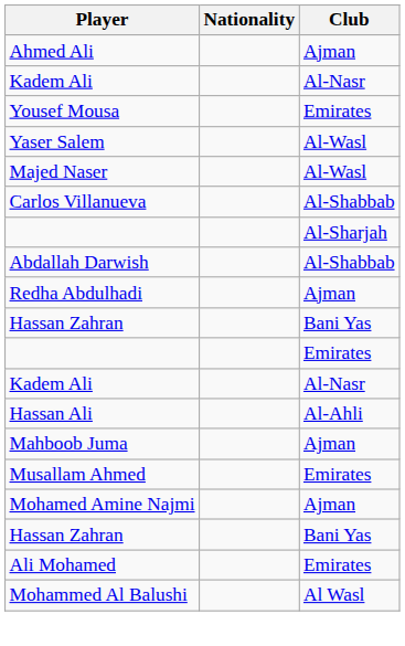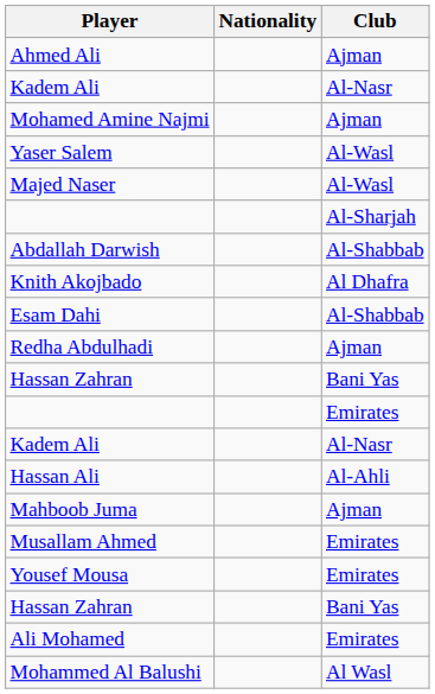rows swapped: Yousef Mousa <-> Mohamed Amine Najmi
- row: Carlos Villanueva | Al-Shabbab
+ row: Knith Akojbado | Al Dhafra
+ row: Esam Dahi | Al-Shabbab
